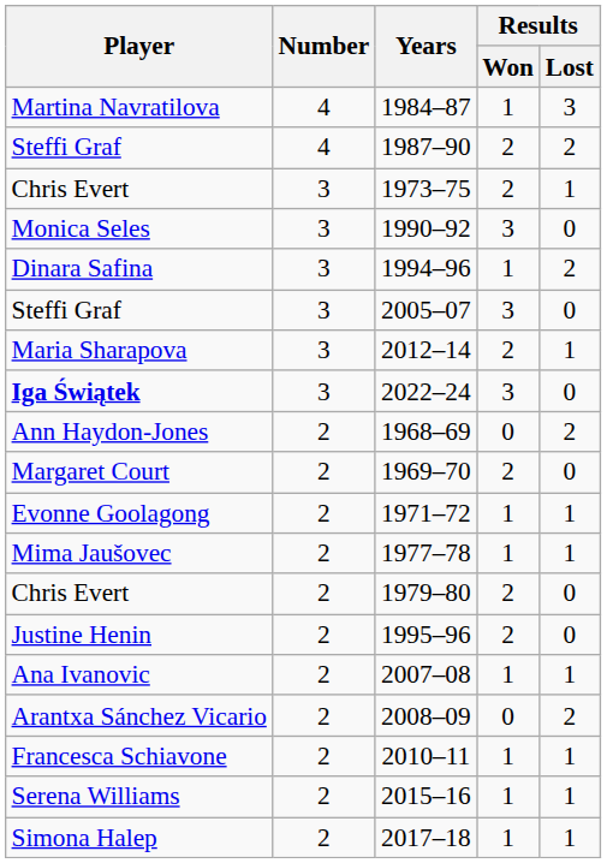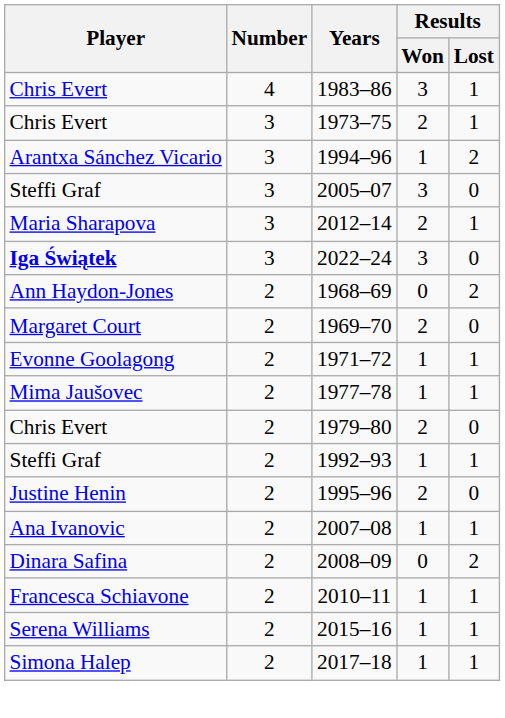+ row: Chris Evert | 4 | 1983–86 | 3 | 1
- row: Martina Navratilova | 4 | 1984–87 | 1 | 3
- row: Steffi Graf | 4 | 1987–90 | 2 | 2
- row: Monica Seles | 3 | 1990–92 | 3 | 0
1994–96 | Player: Dinara Safina -> Arantxa Sánchez Vicario
+ row: Steffi Graf | 2 | 1992–93 | 1 | 1
2008–09 | Player: Arantxa Sánchez Vicario -> Dinara Safina
